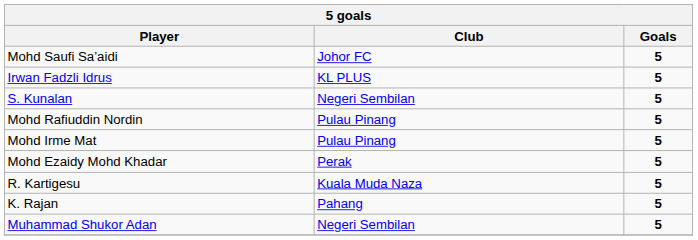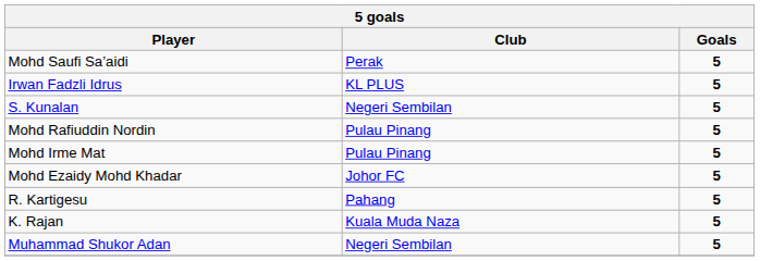Mohd Saufi Sa’aidi | Club: Johor FC -> Perak
Mohd Ezaidy Mohd Khadar | Club: Perak -> Johor FC
R. Kartigesu | Club: Kuala Muda Naza -> Pahang
K. Rajan | Club: Pahang -> Kuala Muda Naza
